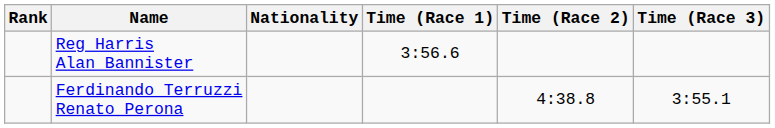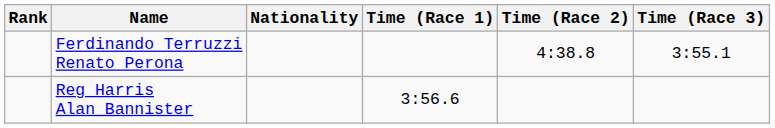rows swapped: Ferdinando Terruzzi Renato Perona <-> Reg Harris Alan Bannister
